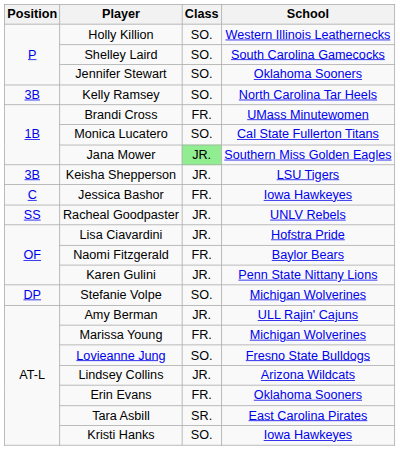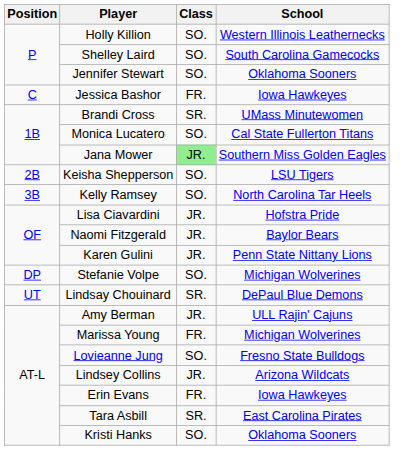rows swapped: Jessica Bashor <-> Kelly Ramsey
Brandi Cross | Class: FR. -> SR.
Keisha Shepperson | Position: 3B -> 2B
Keisha Shepperson | Class: JR. -> SO.
- row: SS | Racheal Goodpaster | JR. | UNLV Rebels
Naomi Fitzgerald | Class: FR. -> JR.
+ row: UT | Lindsay Chouinard | SR. | DePaul Blue Demons
Erin Evans | School: Oklahoma Sooners -> Iowa Hawkeyes
Kristi Hanks | School: Iowa Hawkeyes -> Oklahoma Sooners
